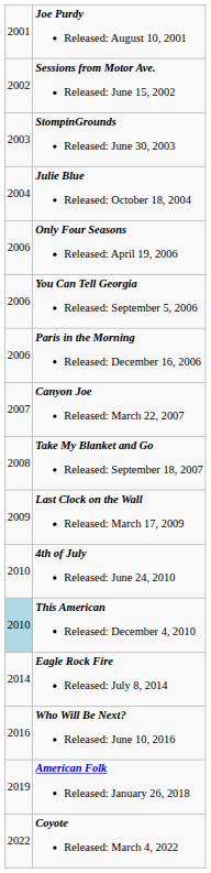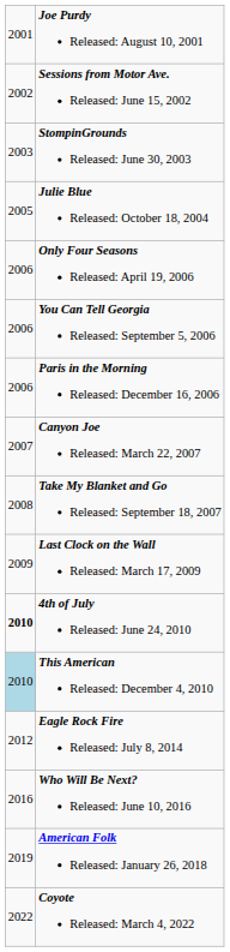Julie Blue Released: October 18, 2004 | column 1: 2004 -> 2005
4th of July Released: June 24, 2010 | column 1: normal -> bold
Eagle Rock Fire Released: July 8, 2014 | column 1: 2014 -> 2012
